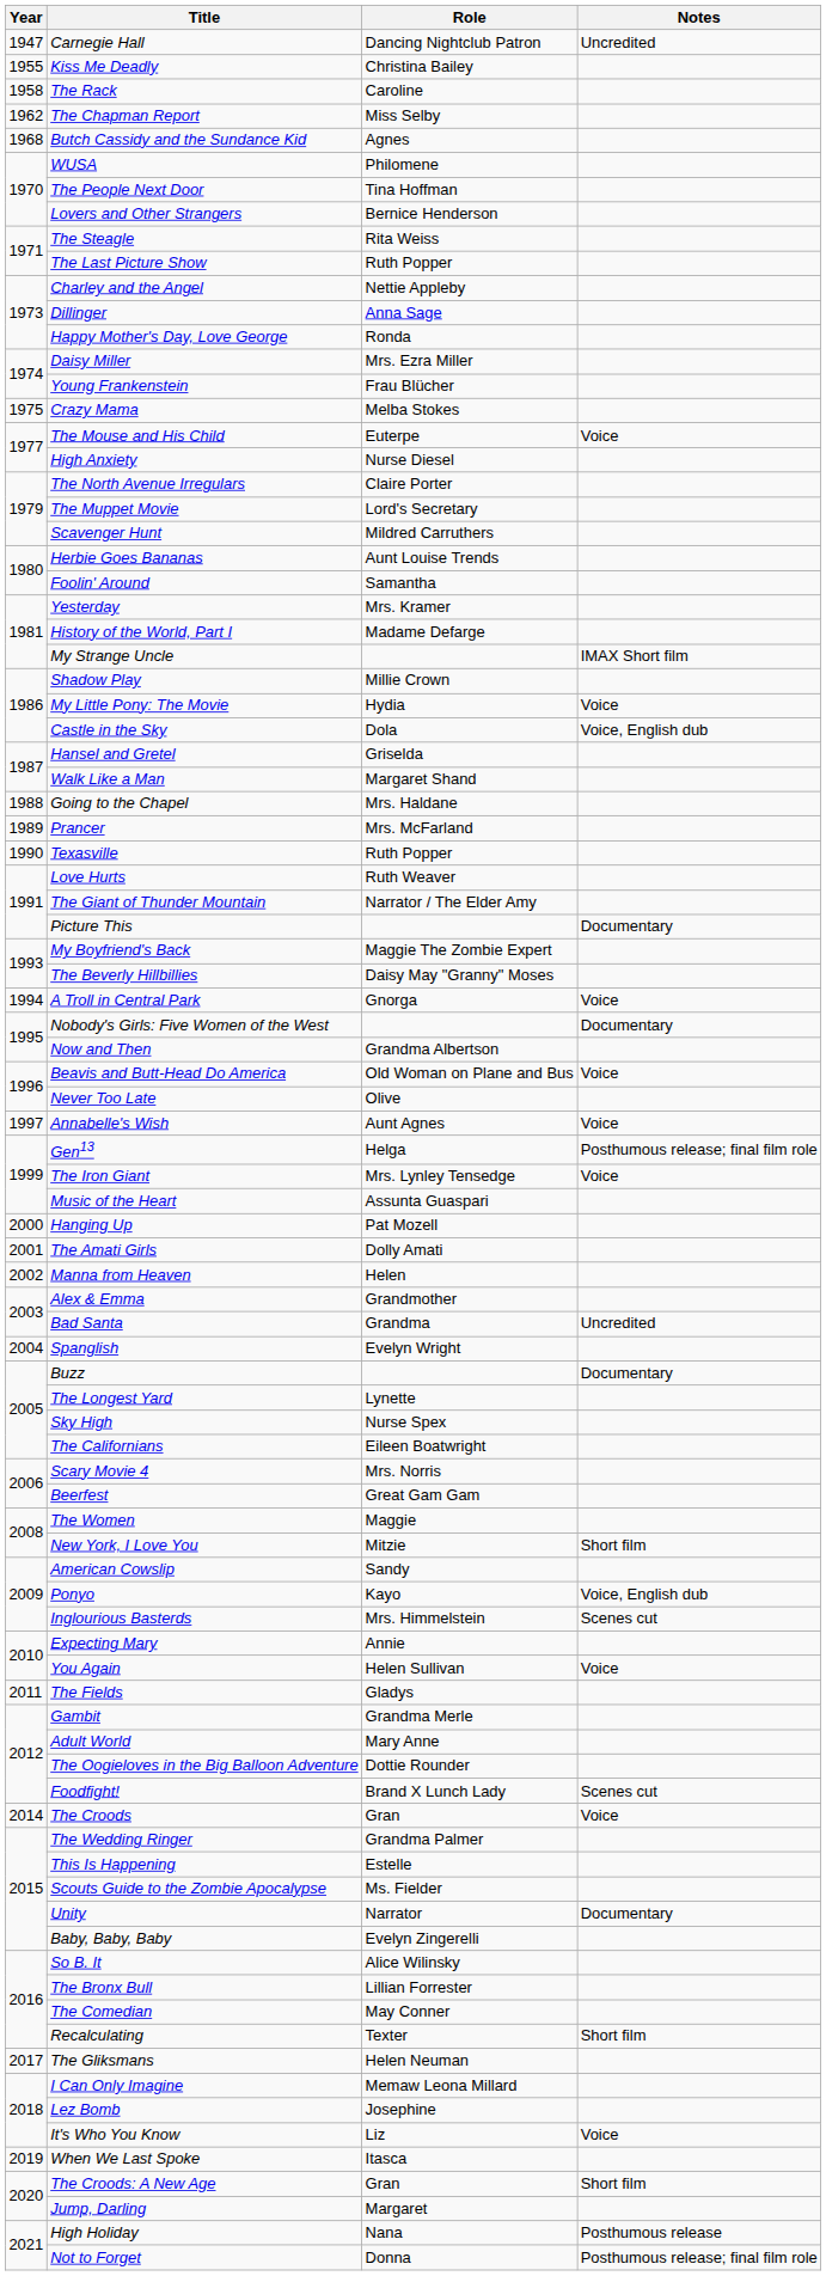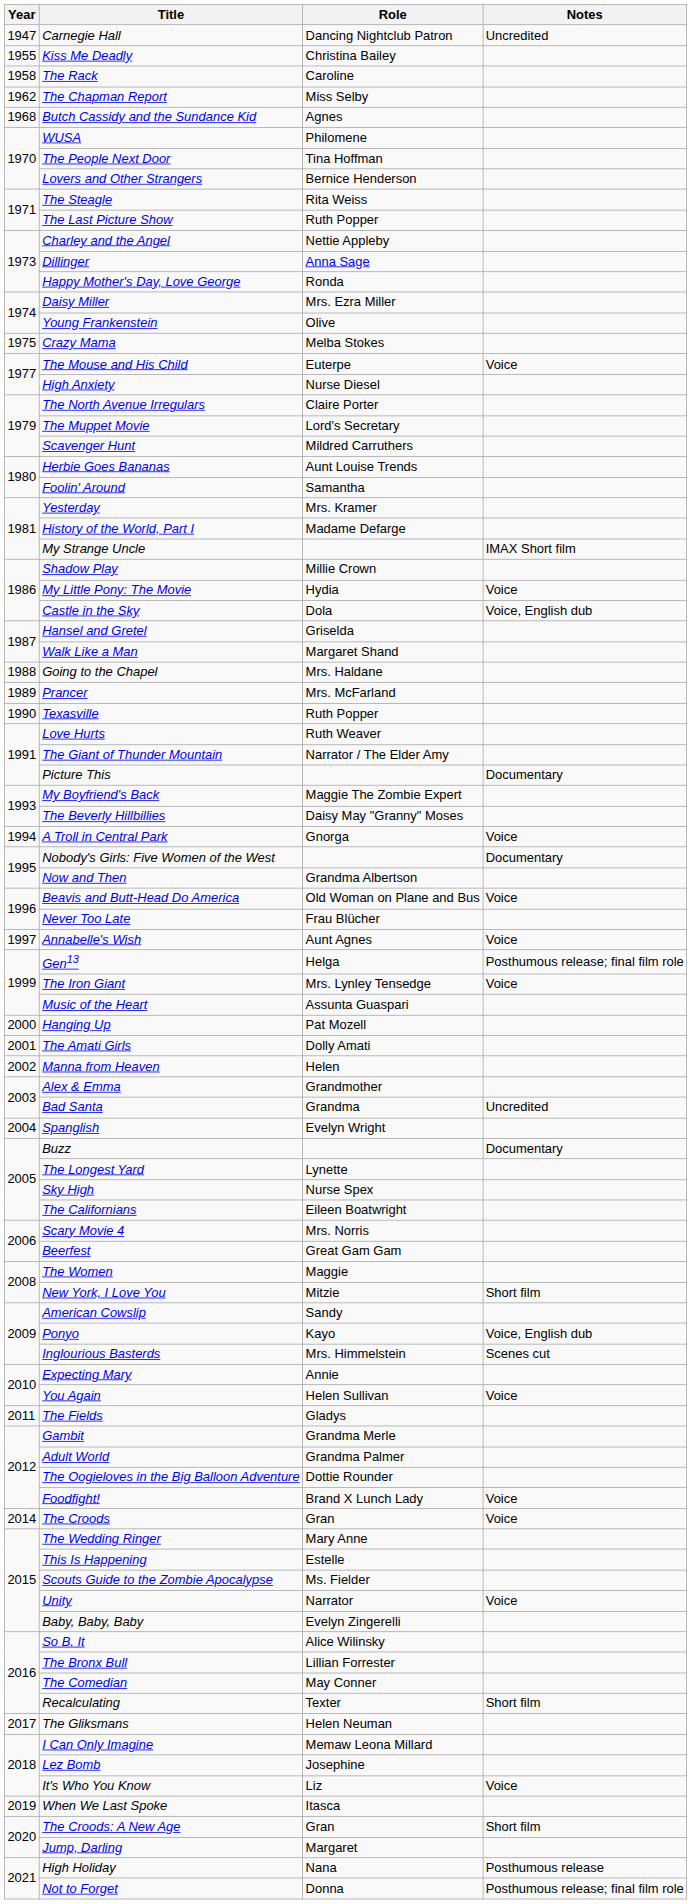Young Frankenstein | Role: Frau Blücher -> Olive
Never Too Late | Role: Olive -> Frau Blücher
Adult World | Role: Mary Anne -> Grandma Palmer
Foodfight! | Notes: Scenes cut -> Voice
The Wedding Ringer | Role: Grandma Palmer -> Mary Anne
Unity | Notes: Documentary -> Voice
